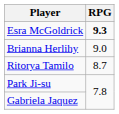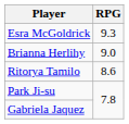Esra McGoldrick | RPG: bold -> normal
Ritorya Tamilo | RPG: 8.7 -> 8.6
